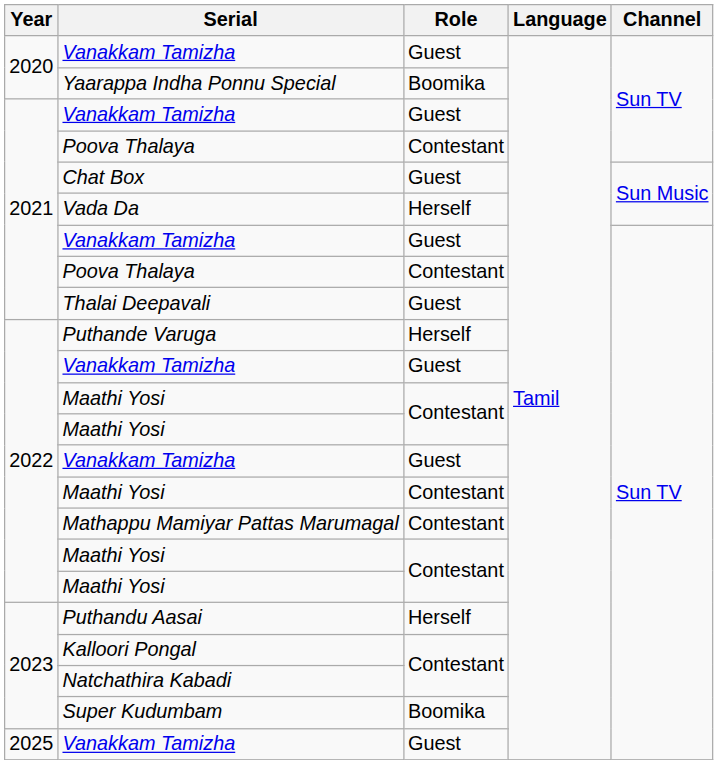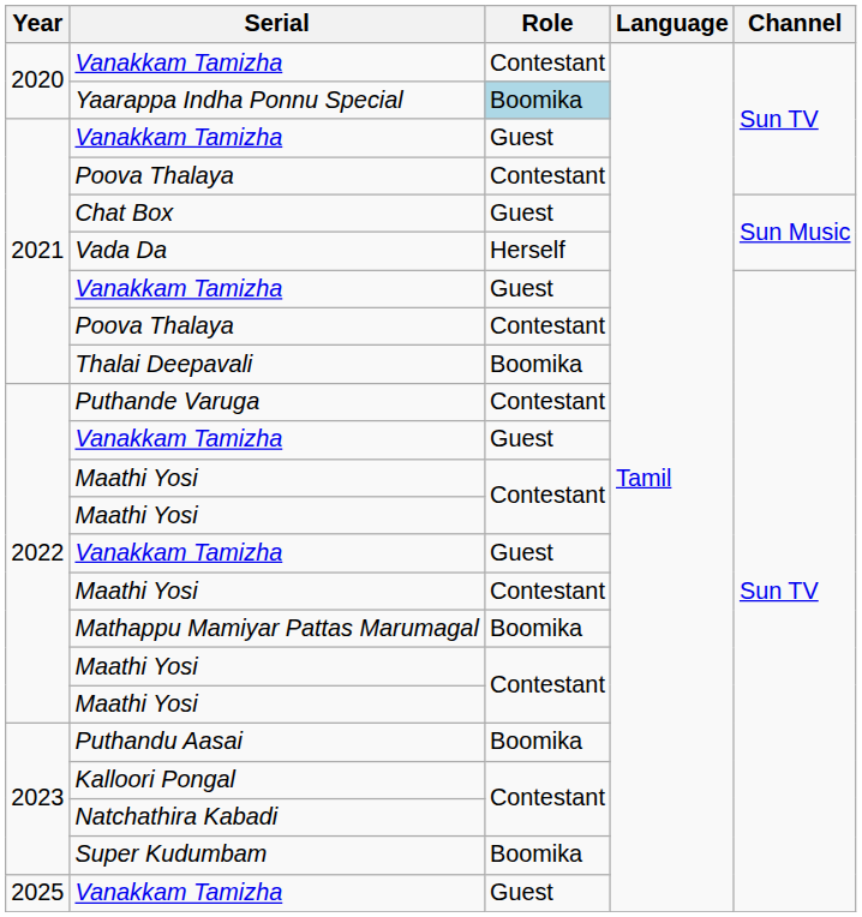2020 / Vanakkam Tamizha | Role: Guest -> Contestant
Yaarappa Indha Ponnu Special | Role: no background -> lightblue background
Thalai Deepavali | Role: Guest -> Boomika
Puthande Varuga | Role: Herself -> Contestant
Mathappu Mamiyar Pattas Marumagal | Role: Contestant -> Boomika
Puthandu Aasai | Role: Herself -> Boomika
